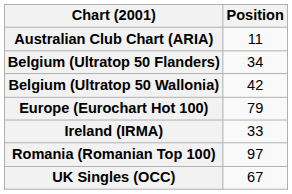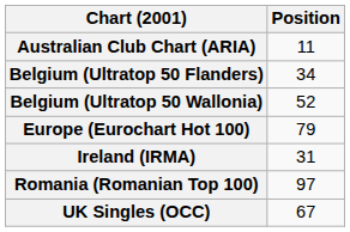Belgium (Ultratop 50 Wallonia) | Position: 42 -> 52
Ireland (IRMA) | Position: 33 -> 31
